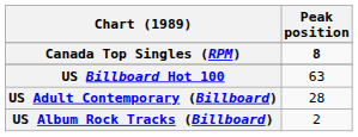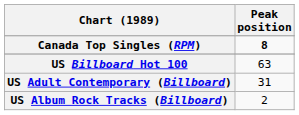US Adult Contemporary (Billboard) | Peak position: 28 -> 31
